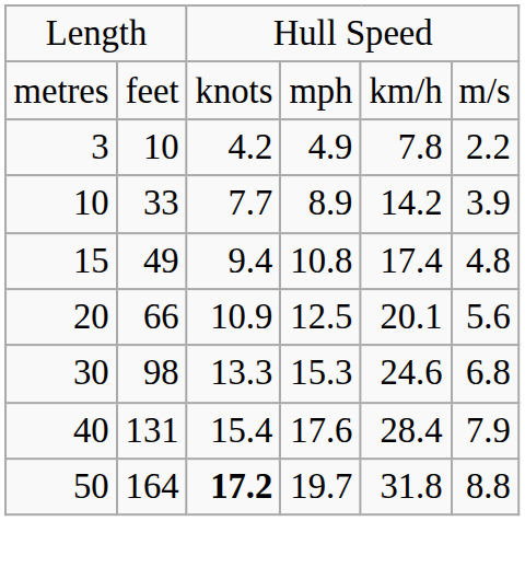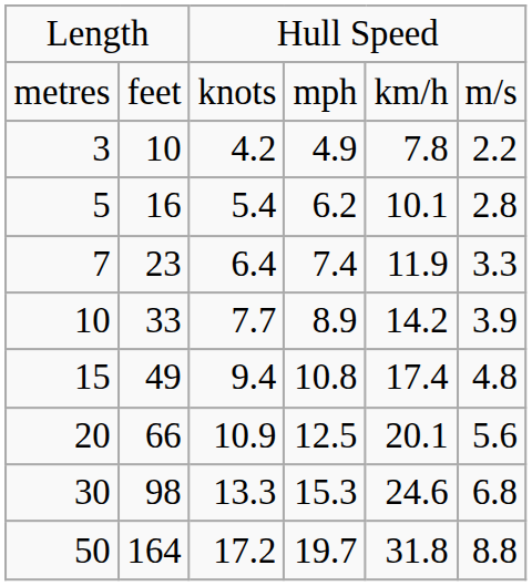+ row: 5 | 16 | 5.4 | 6.2 | 10.1 | 2.8
+ row: 7 | 23 | 6.4 | 7.4 | 11.9 | 3.3
- row: 40 | 131 | 15.4 | 17.6 | 28.4 | 7.9
50 | column 3: bold -> normal
